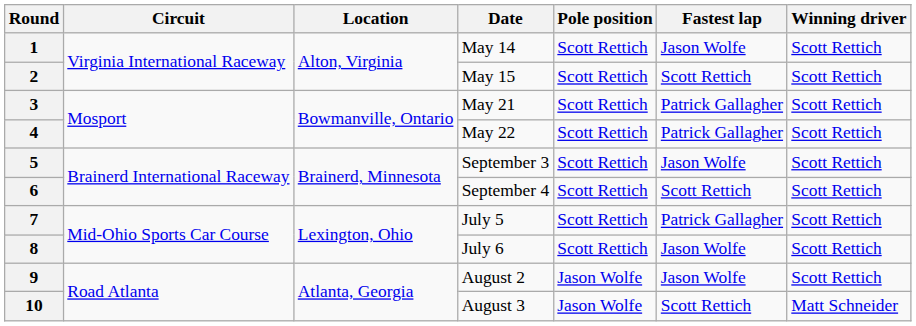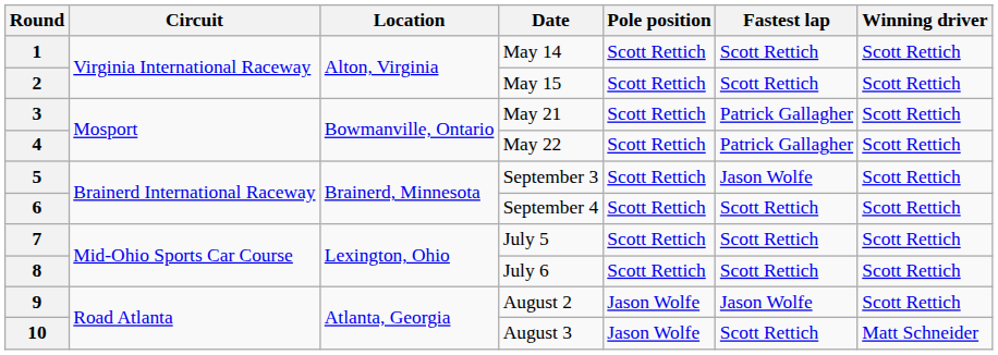1 | Fastest lap: Jason Wolfe -> Scott Rettich
7 | Fastest lap: Patrick Gallagher -> Scott Rettich
8 | Fastest lap: Jason Wolfe -> Scott Rettich
